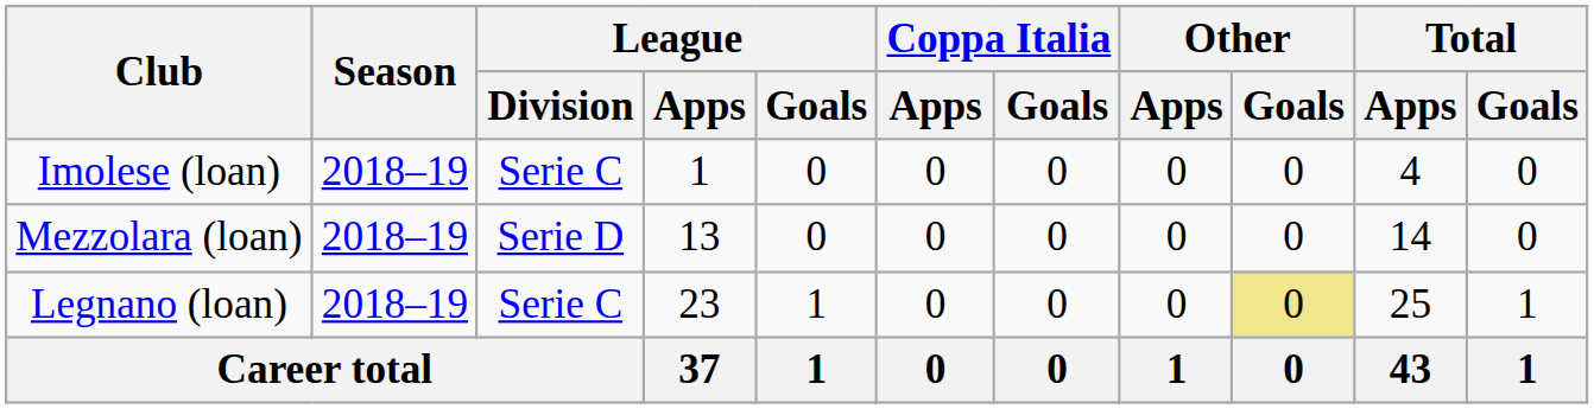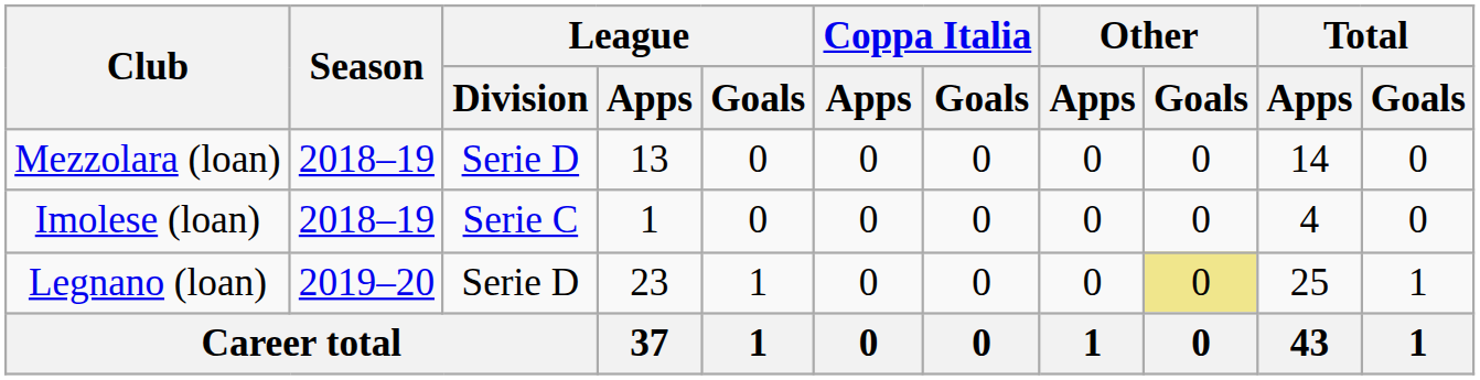rows swapped: Imolese (loan) <-> Mezzolara (loan)
Legnano (loan) | Season: 2018–19 -> 2019–20
Legnano (loan) | League / Division: Serie C -> Serie D
